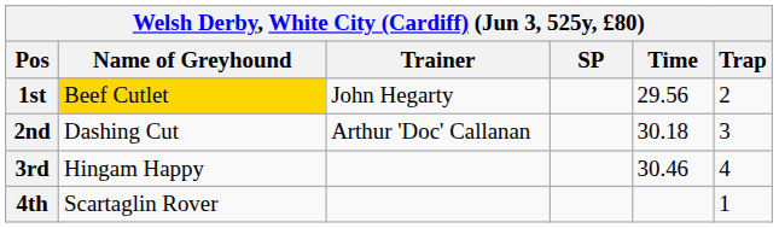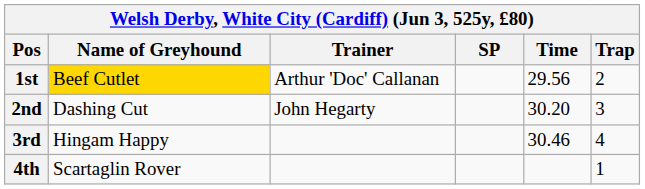1st | Trainer: John Hegarty -> Arthur 'Doc' Callanan
2nd | Trainer: Arthur 'Doc' Callanan -> John Hegarty
2nd | Time: 30.18 -> 30.20
